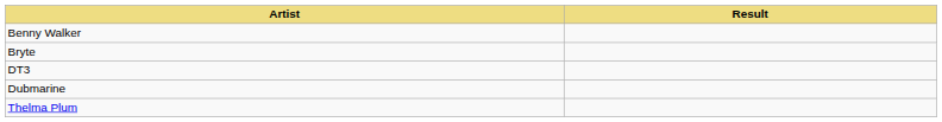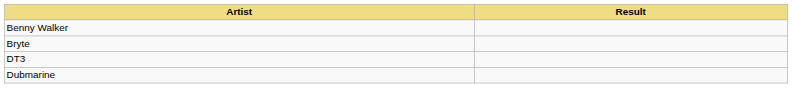- row: Thelma Plum
